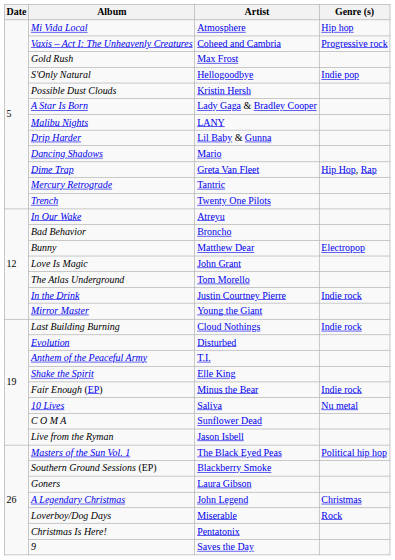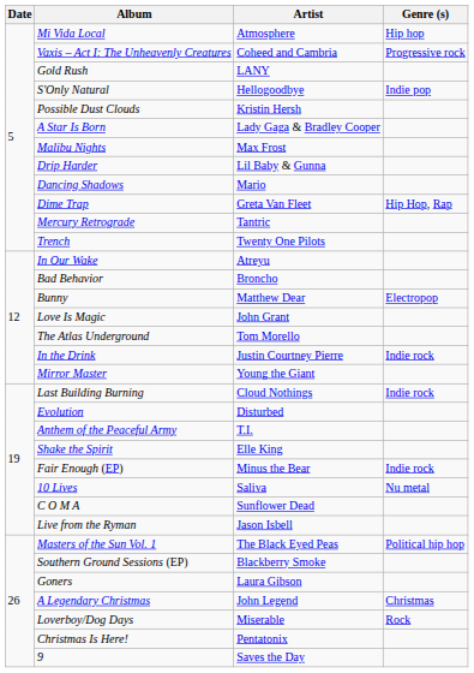Gold Rush | Artist: Max Frost -> LANY
Malibu Nights | Artist: LANY -> Max Frost
